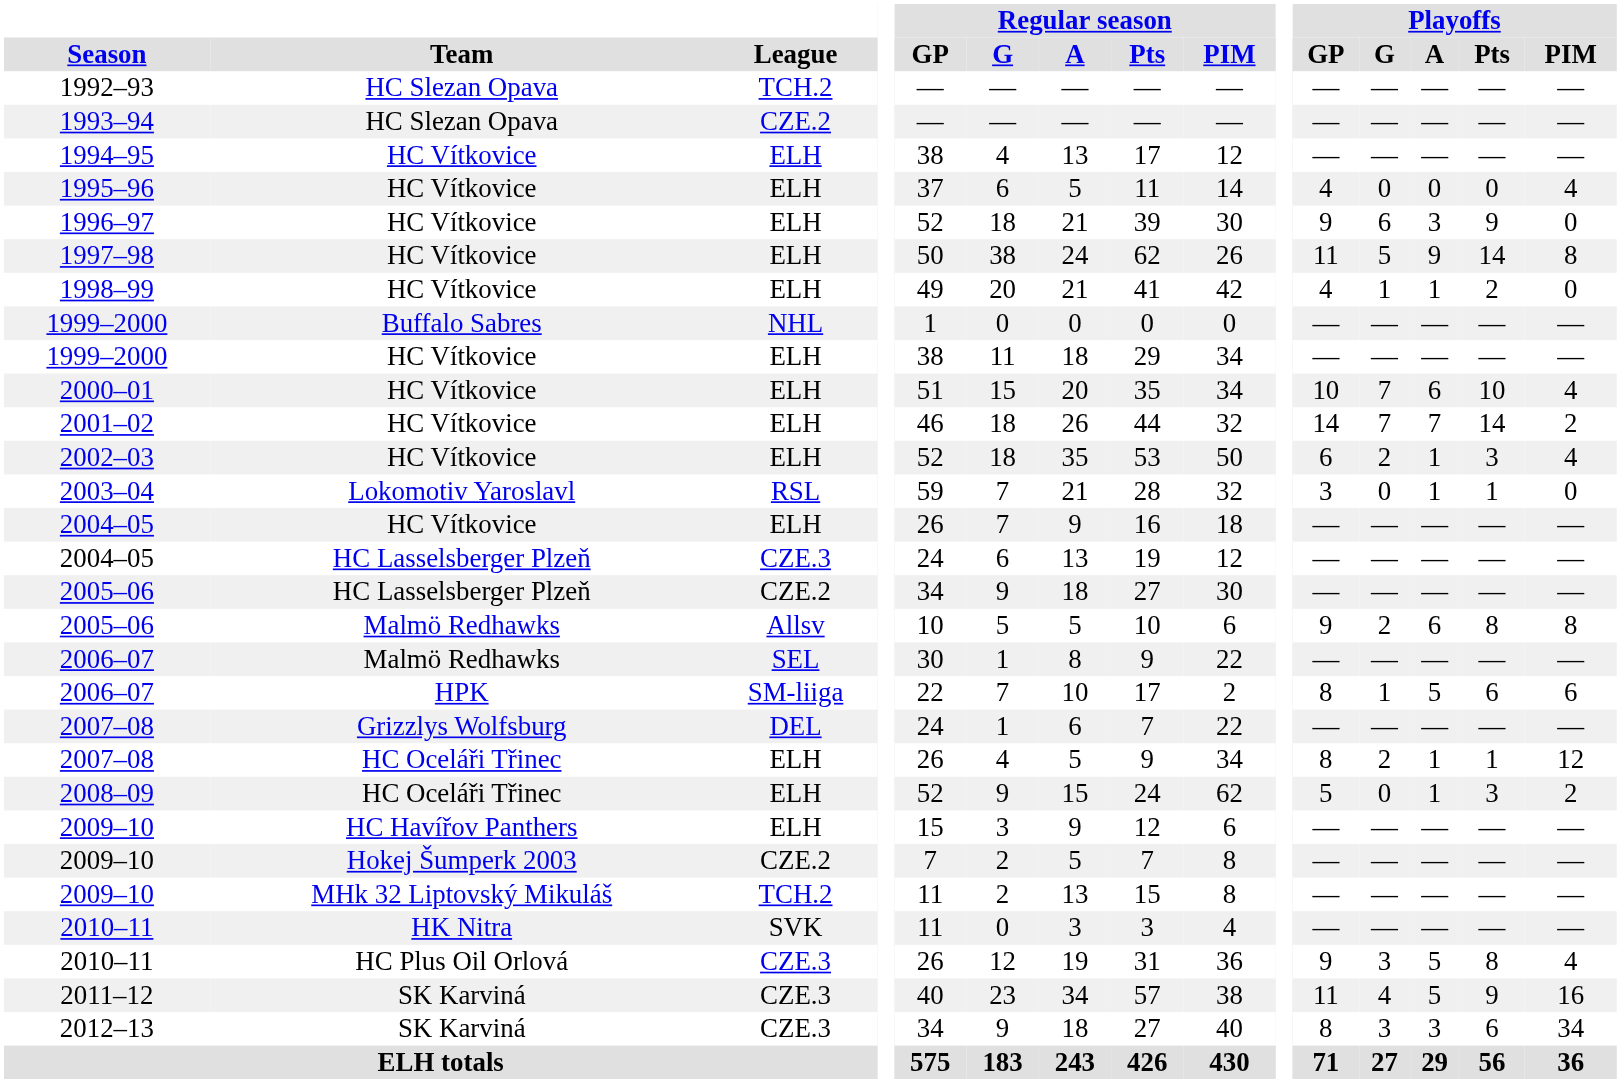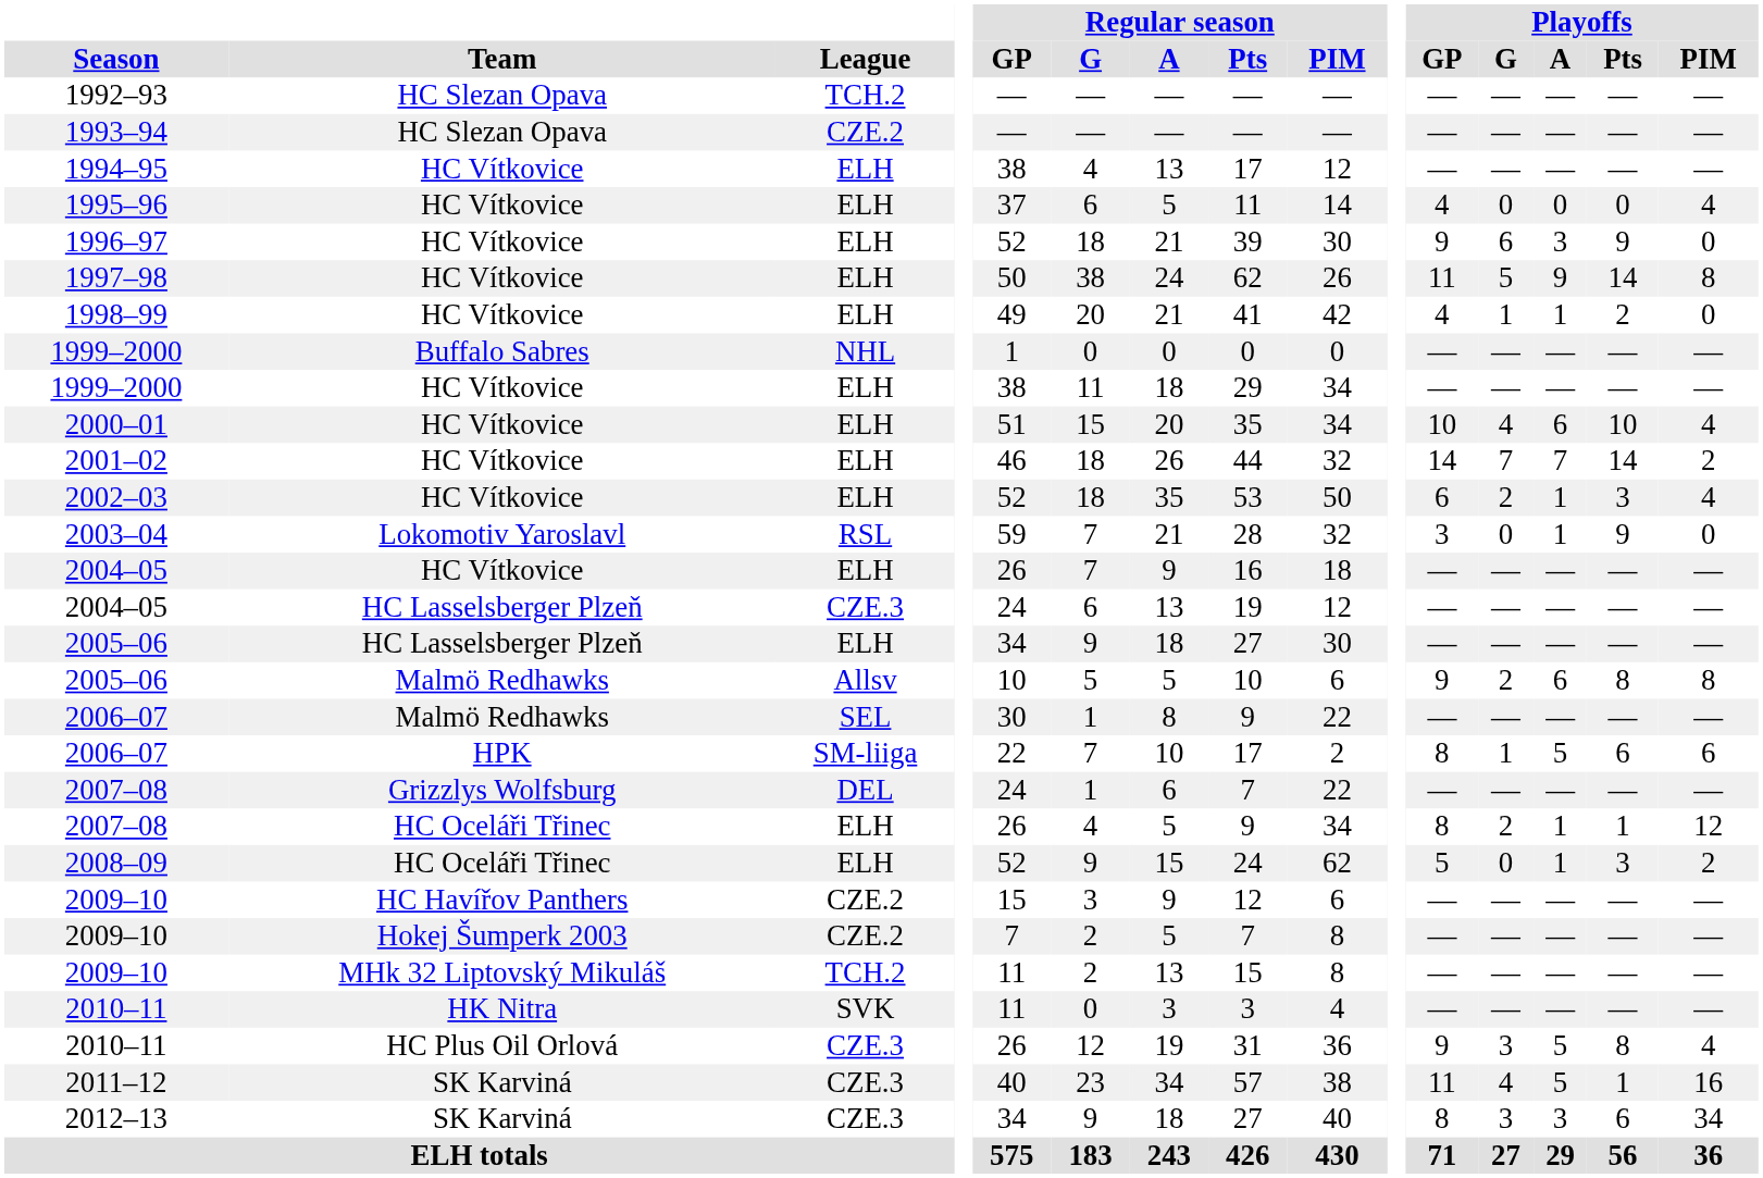2000–01 | Playoffs / G: 7 -> 4
2003–04 | Playoffs / Pts: 1 -> 9
2005–06 / HC Lasselsberger Plzeň | League: CZE.2 -> ELH
2009–10 / HC Havířov Panthers | League: ELH -> CZE.2
2011–12 | Playoffs / Pts: 9 -> 1
